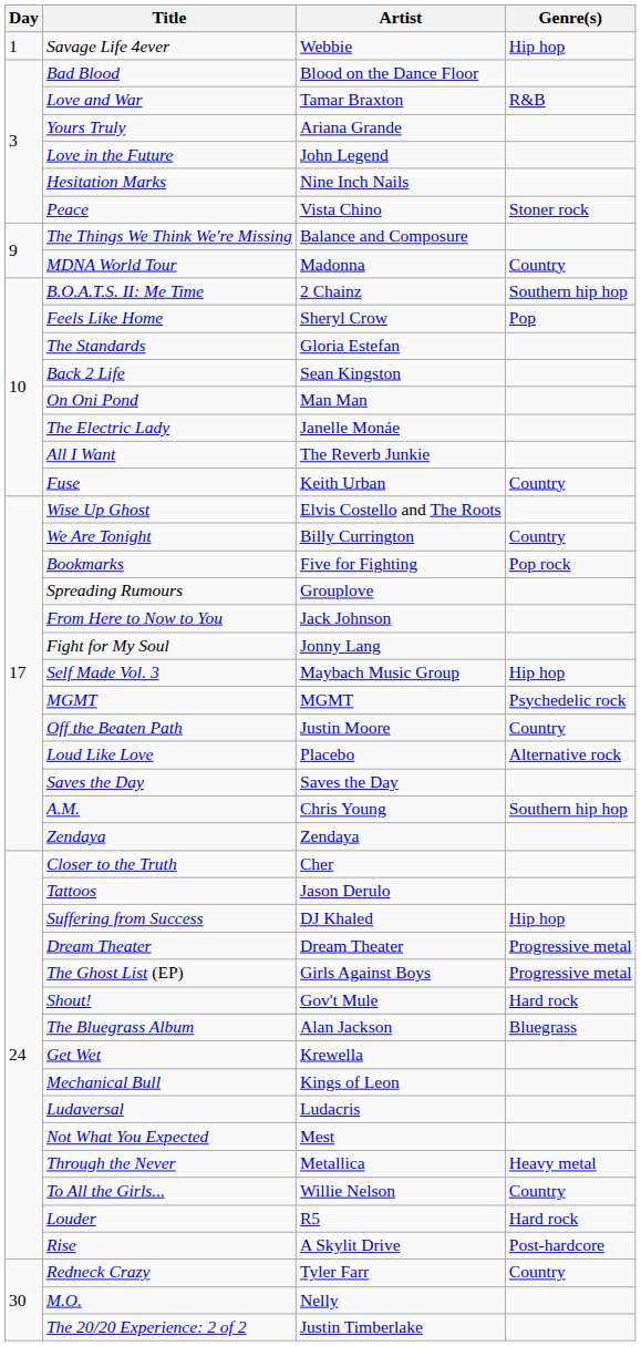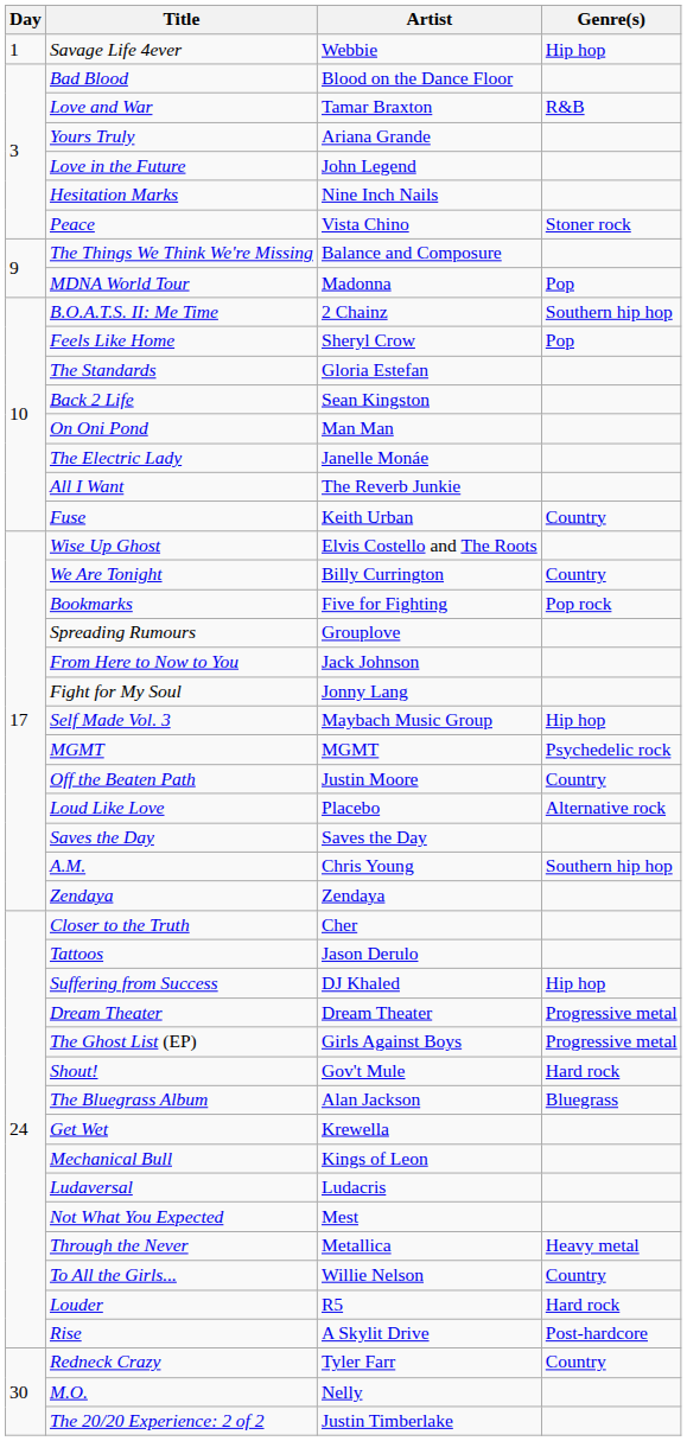MDNA World Tour | Genre(s): Country -> Pop
